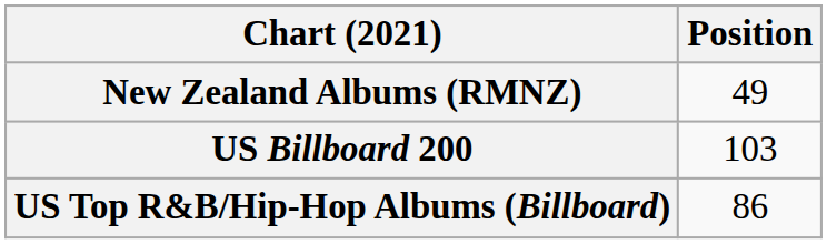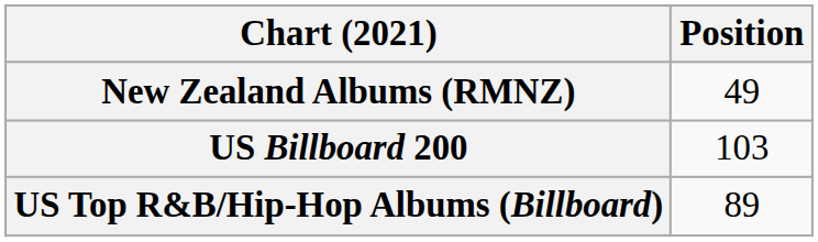US Top R&B/Hip-Hop Albums (Billboard) | Position: 86 -> 89
